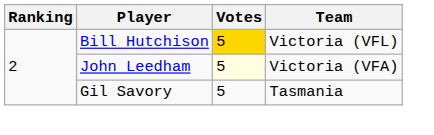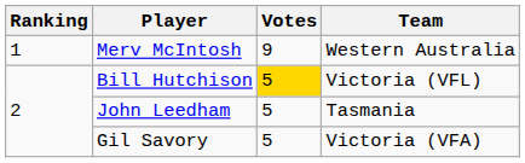+ row: 1 | Merv McIntosh | 9 | Western Australia
John Leedham | Votes: lightyellow background -> no background
John Leedham | Team: Victoria (VFA) -> Tasmania
Gil Savory | Team: Tasmania -> Victoria (VFA)
